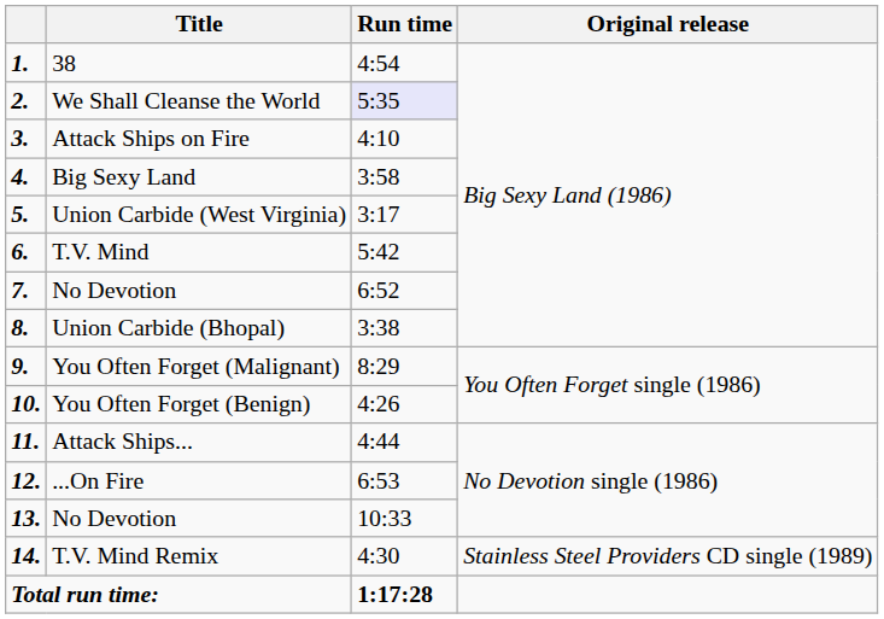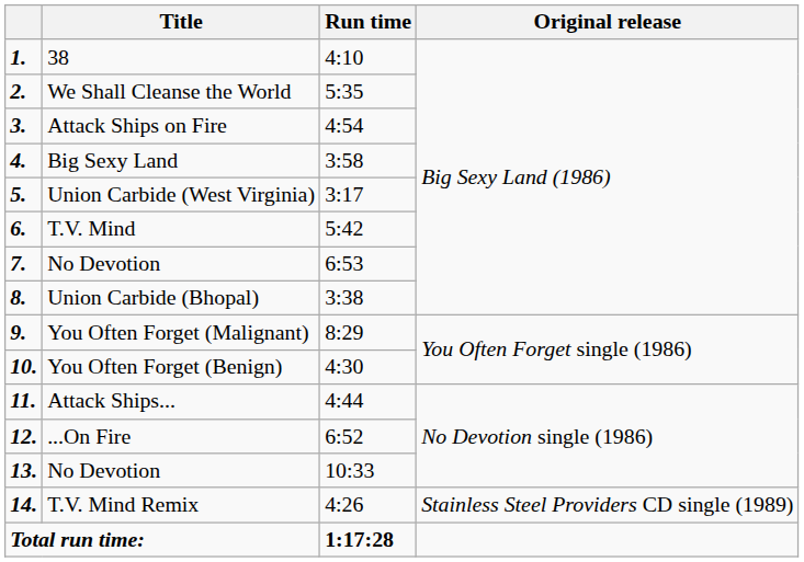38 | Run time: 4:54 -> 4:10
We Shall Cleanse the World | Run time: lavender background -> no background
Attack Ships on Fire | Run time: 4:10 -> 4:54
7. / No Devotion | Run time: 6:52 -> 6:53
You Often Forget (Benign) | Run time: 4:26 -> 4:30
...On Fire | Run time: 6:53 -> 6:52
T.V. Mind Remix | Run time: 4:30 -> 4:26
